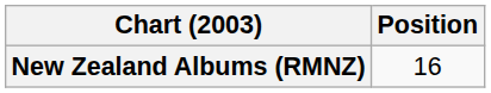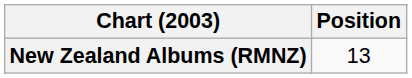New Zealand Albums (RMNZ) | Position: 16 -> 13
